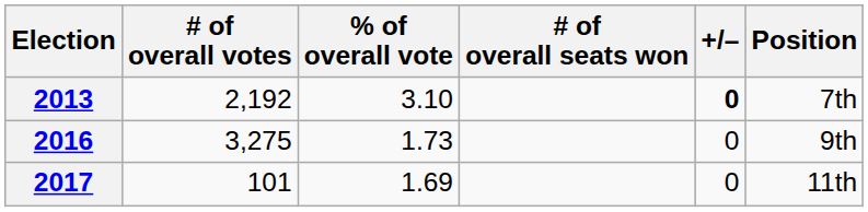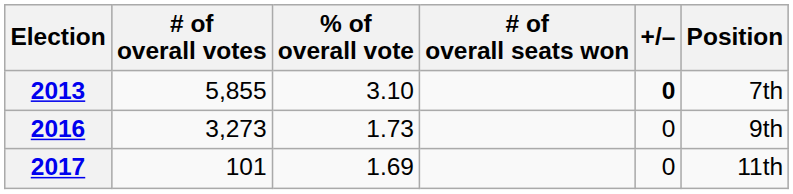2013 | # of overall votes: 2,192 -> 5,855
2016 | # of overall votes: 3,275 -> 3,273
